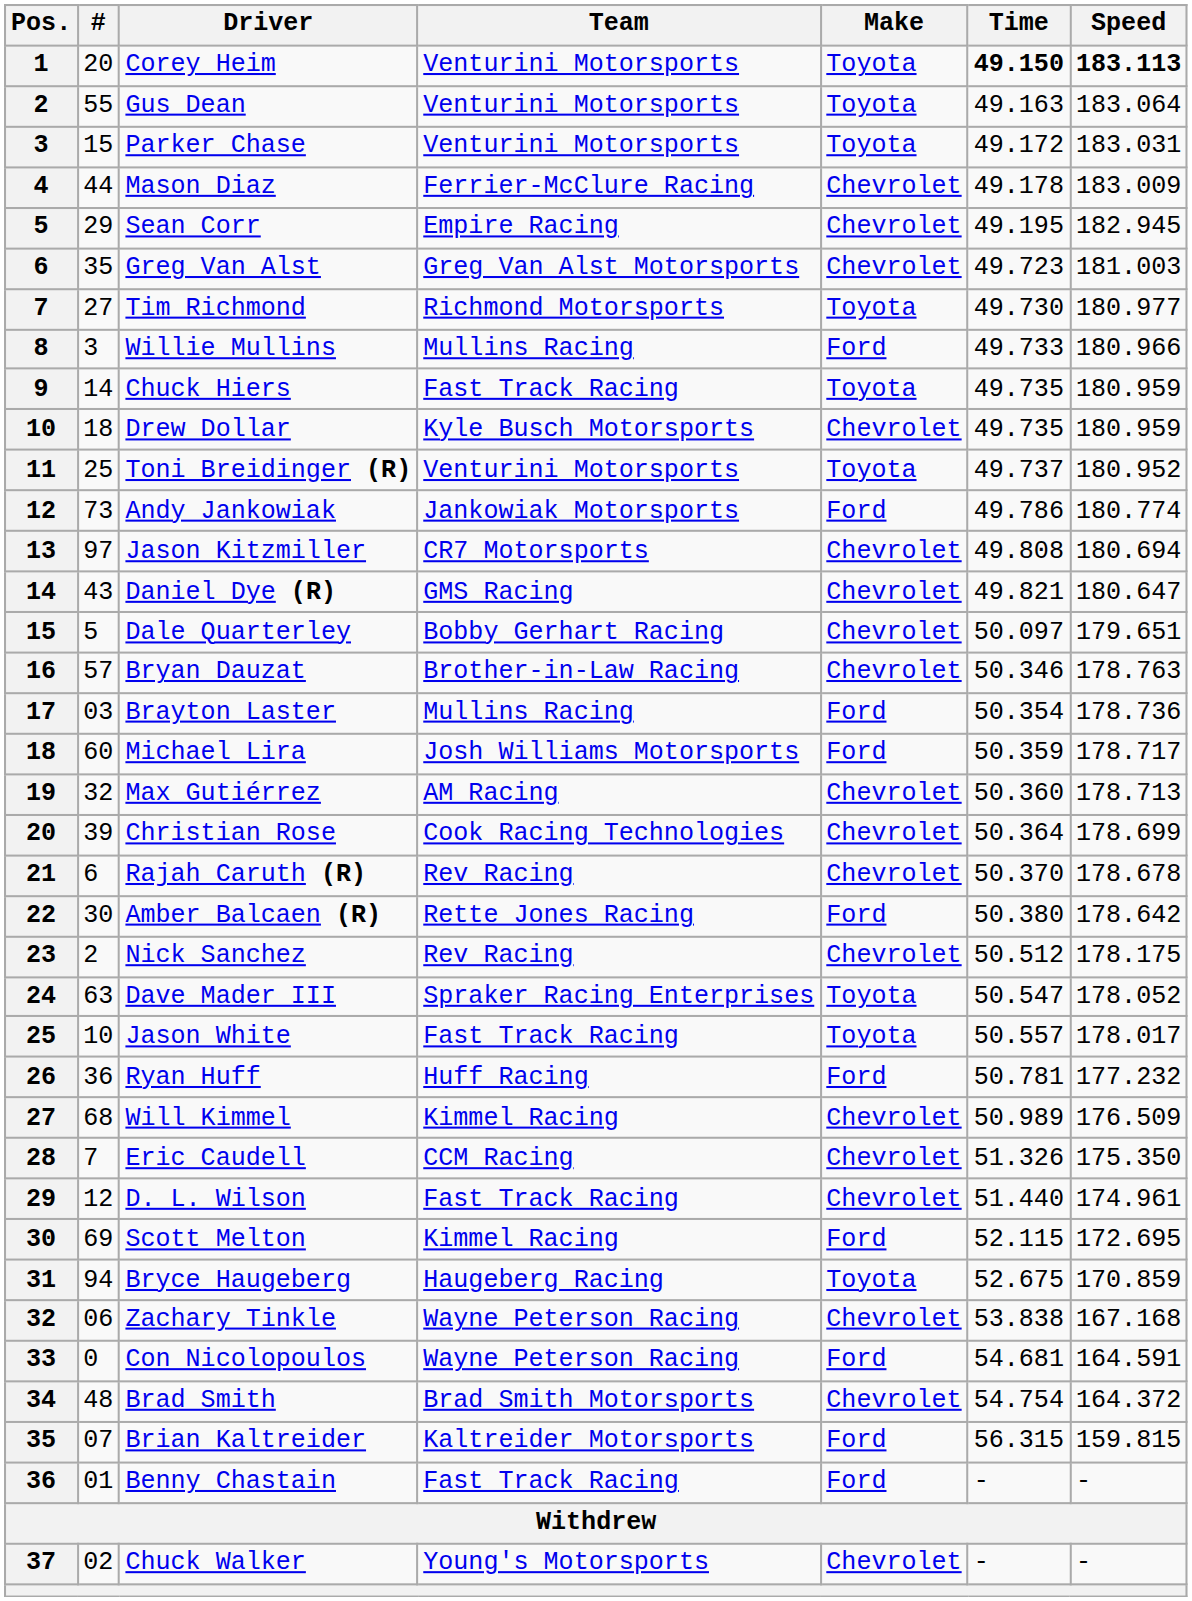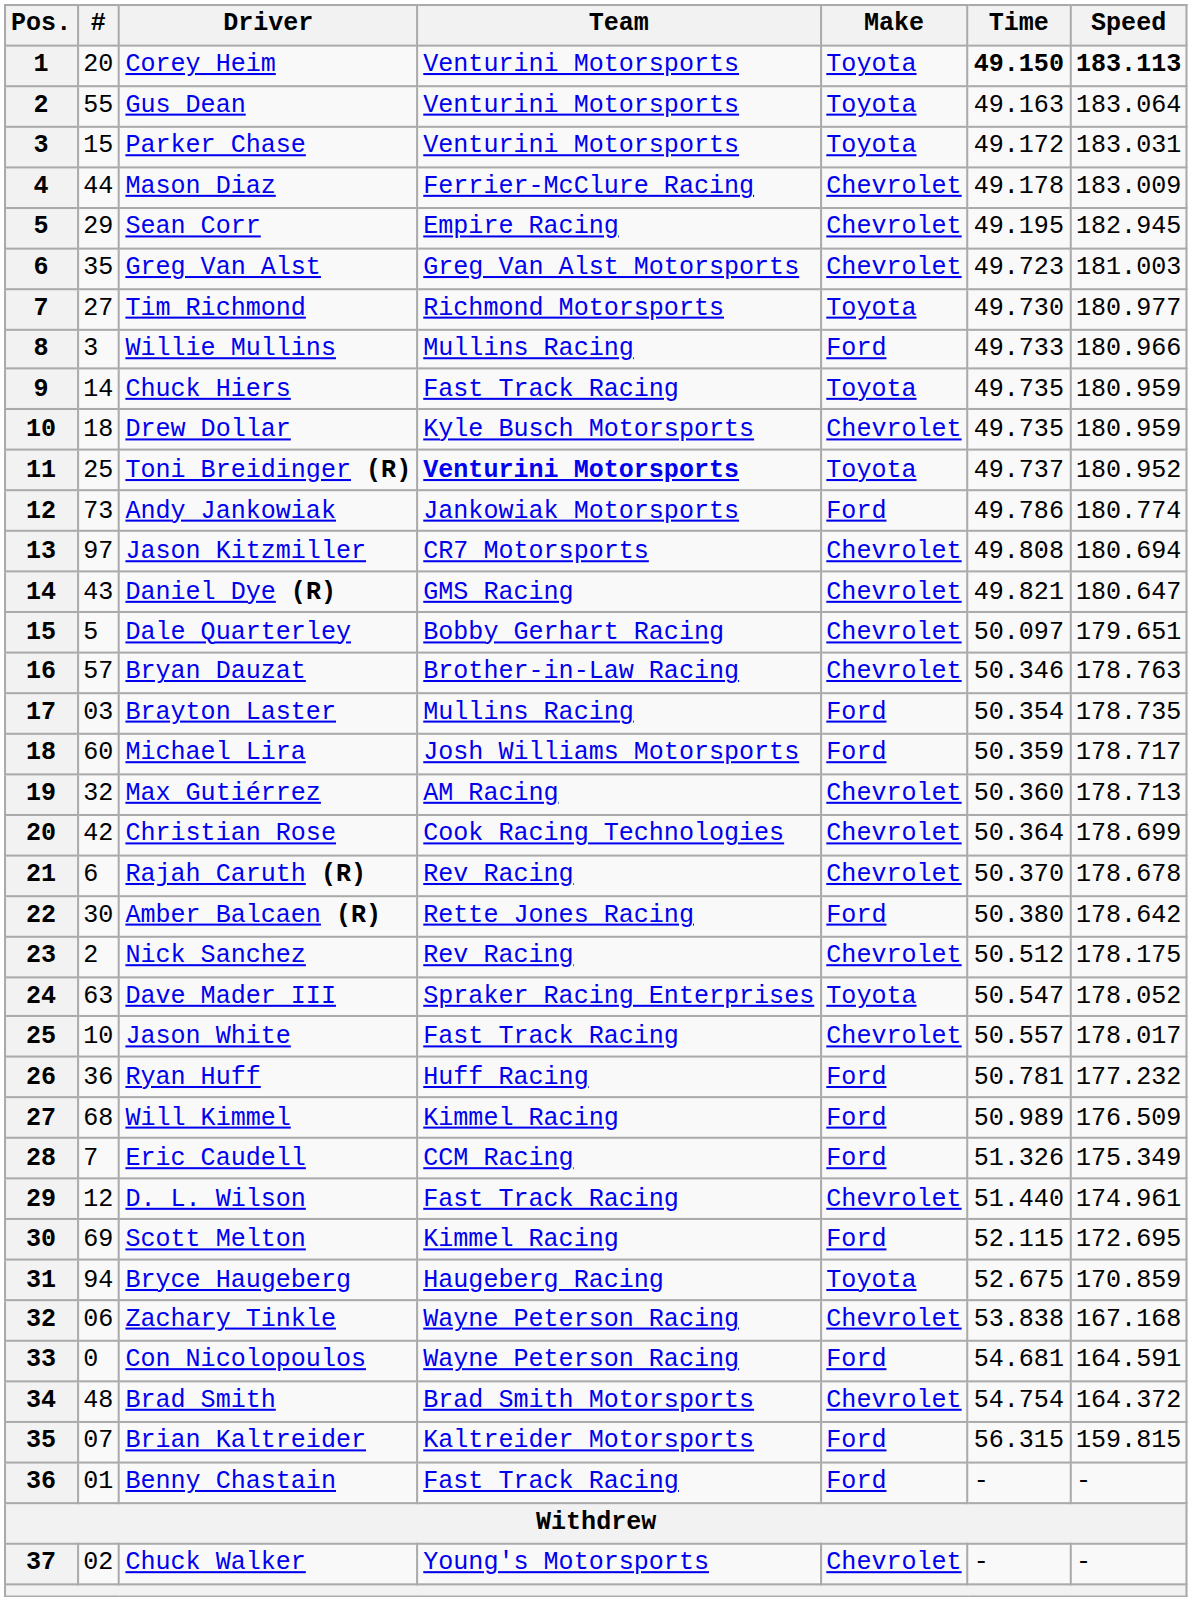Toni Breidinger (R) | Team: normal -> bold
Brayton Laster | Speed: 178.736 -> 178.735
Christian Rose | #: 39 -> 42
Jason White | Make: Toyota -> Chevrolet
Will Kimmel | Make: Chevrolet -> Ford
Eric Caudell | Make: Chevrolet -> Ford
Eric Caudell | Speed: 175.350 -> 175.349
